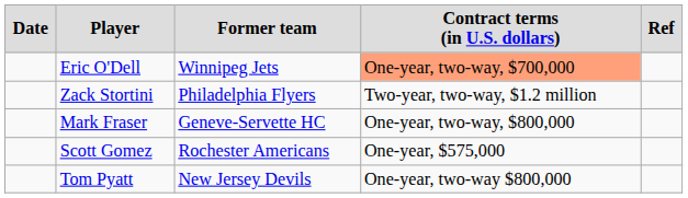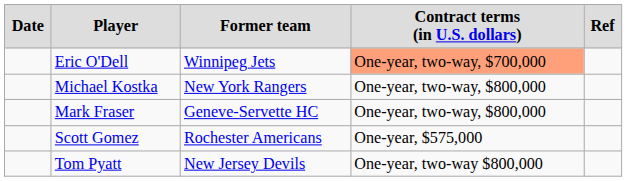- row: Zack Stortini | Philadelphia Flyers | Two-year, two-way, $1.2 million
+ row: Michael Kostka | New York Rangers | One-year, two-way, $800,000
